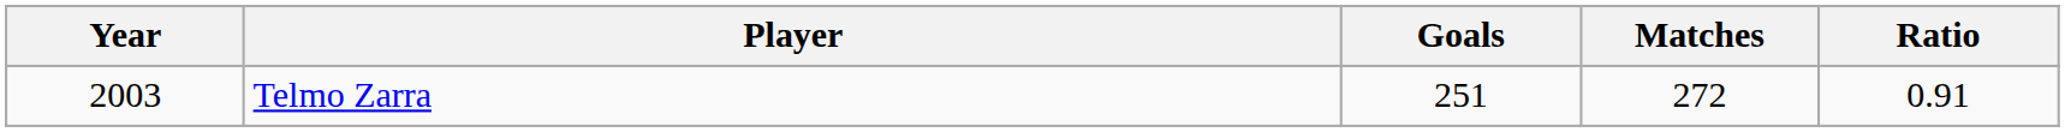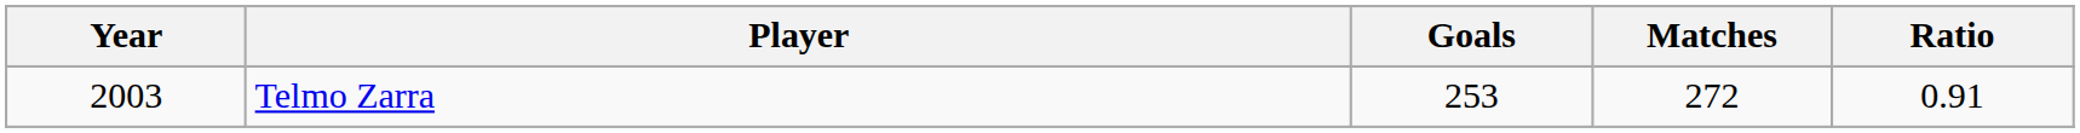Telmo Zarra | Goals: 251 -> 253
